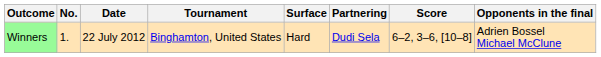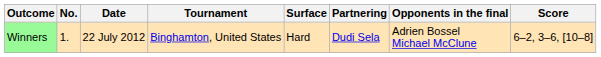columns swapped: Opponents in the final <-> Score
